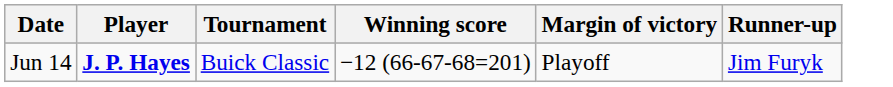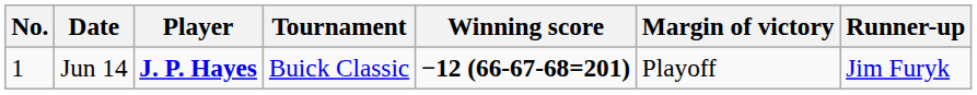+ column: No. | 1
Jun 14 | Winning score: normal -> bold
